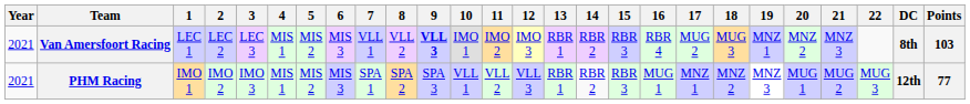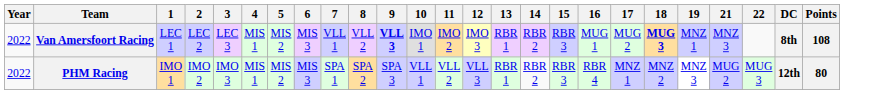- column: 20 | MNZ 2 | MUG 1
Van Amersfoort Racing | Year: 2021 -> 2022
Van Amersfoort Racing | 16: RBR 4 -> MUG 1
Van Amersfoort Racing | 18: normal -> bold
Van Amersfoort Racing | Points: 103 -> 108
PHM Racing | Year: 2021 -> 2022
PHM Racing | 16: MUG 1 -> RBR 4
PHM Racing | Points: 77 -> 80
